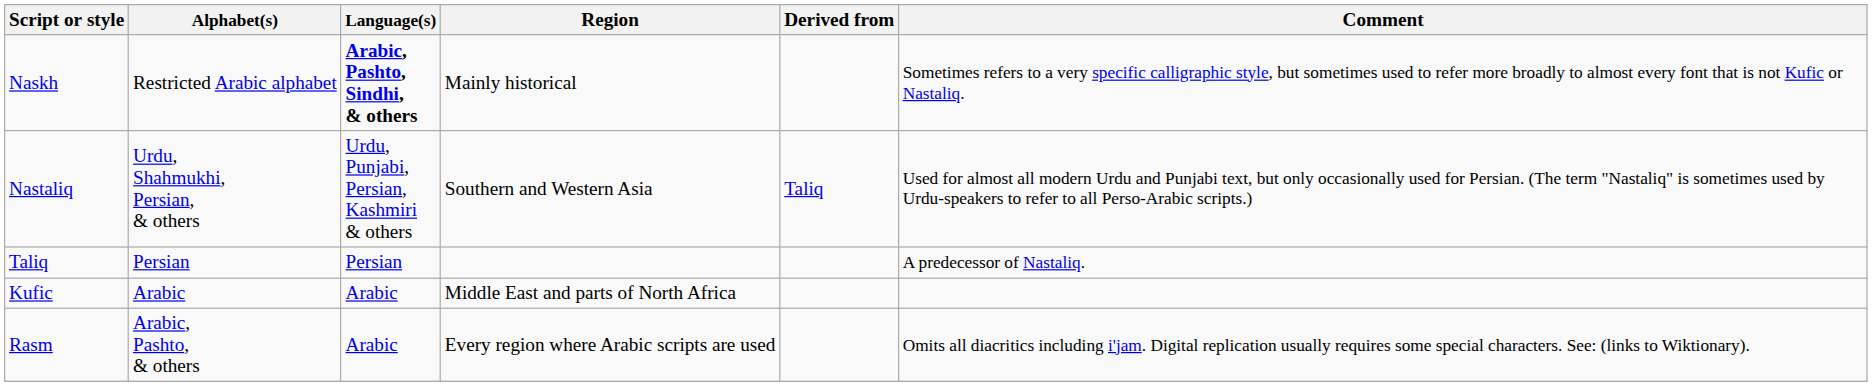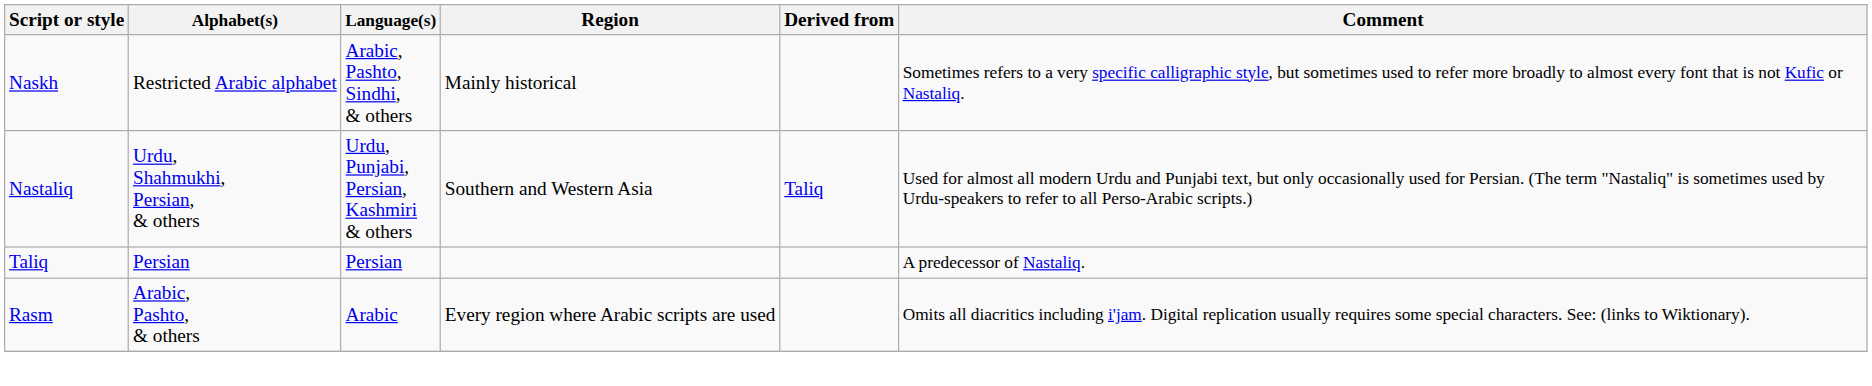Naskh | Language(s): bold -> normal
- row: Kufic | Arabic | Arabic | Middle East and parts of North Africa
